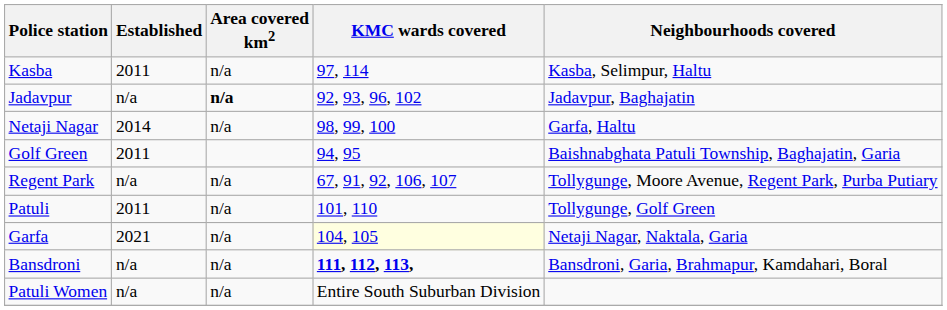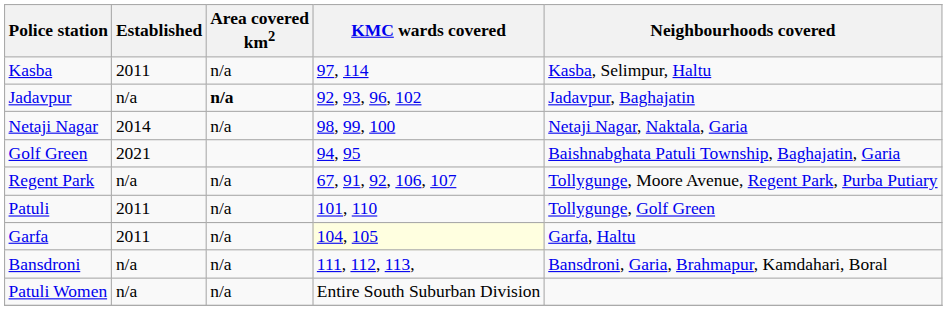Netaji Nagar | Neighbourhoods covered: Garfa, Haltu -> Netaji Nagar, Naktala, Garia
Golf Green | Established: 2011 -> 2021
Garfa | Established: 2021 -> 2011
Garfa | Neighbourhoods covered: Netaji Nagar, Naktala, Garia -> Garfa, Haltu
Bansdroni | KMC wards covered: bold -> normal
